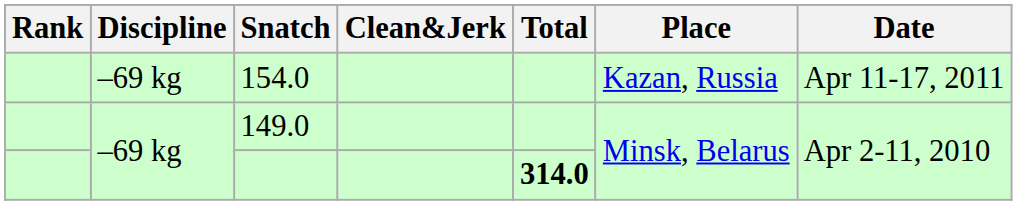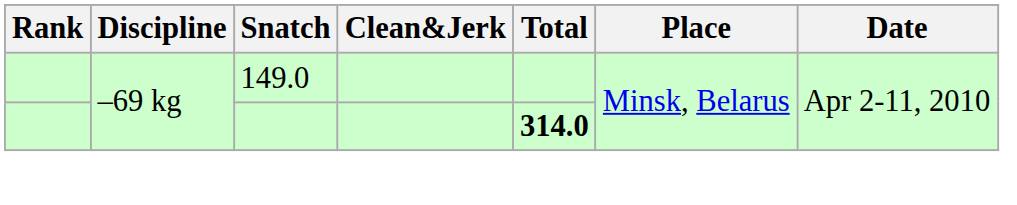- row: –69 kg | 154.0 | Kazan, Russia | Apr 11-17, 2011
